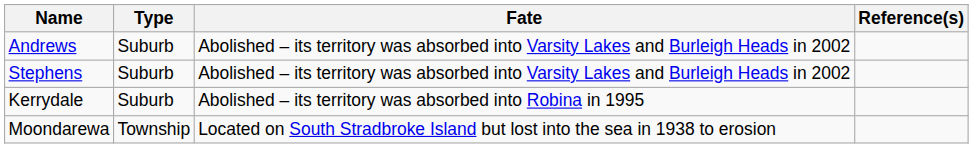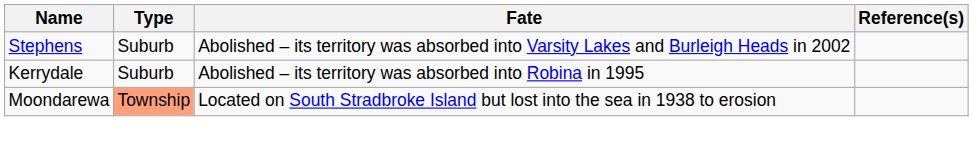- row: Andrews | Suburb | Abolished – its territory was absorbed into Varsity Lakes and Burleigh Heads in 2002
Moondarewa | Type: no background -> lightsalmon background
